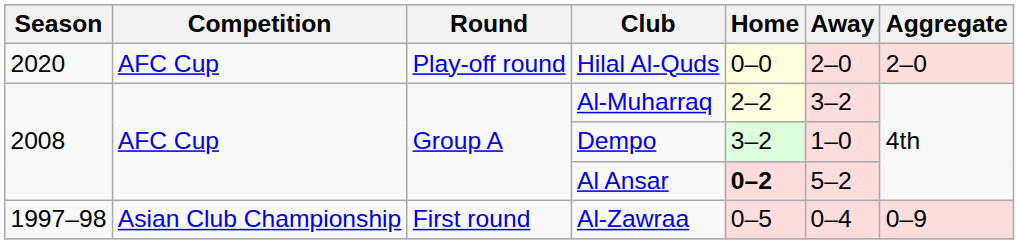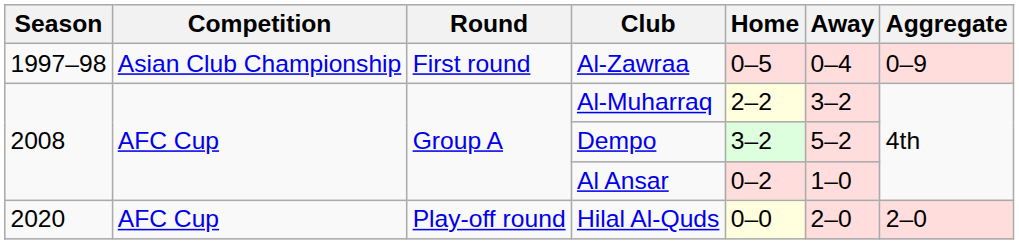rows swapped: Al-Zawraa <-> Hilal Al-Quds
Dempo | Away: 1–0 -> 5–2
Al Ansar | Home: bold -> normal
Al Ansar | Away: 5–2 -> 1–0
